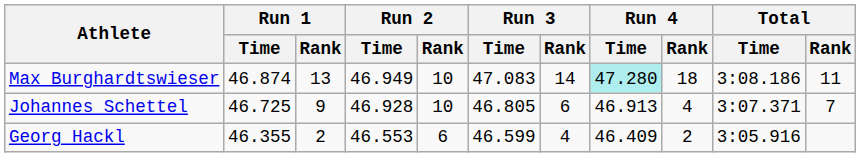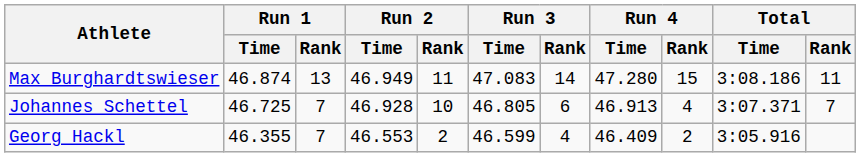Max Burghardtswieser | Run 2 / Rank: 10 -> 11
Max Burghardtswieser | Run 4 / Time: paleturquoise background -> no background
Max Burghardtswieser | Run 4 / Rank: 18 -> 15
Johannes Schettel | Run 1 / Rank: 9 -> 7
Georg Hackl | Run 1 / Rank: 2 -> 7
Georg Hackl | Run 2 / Rank: 6 -> 2
